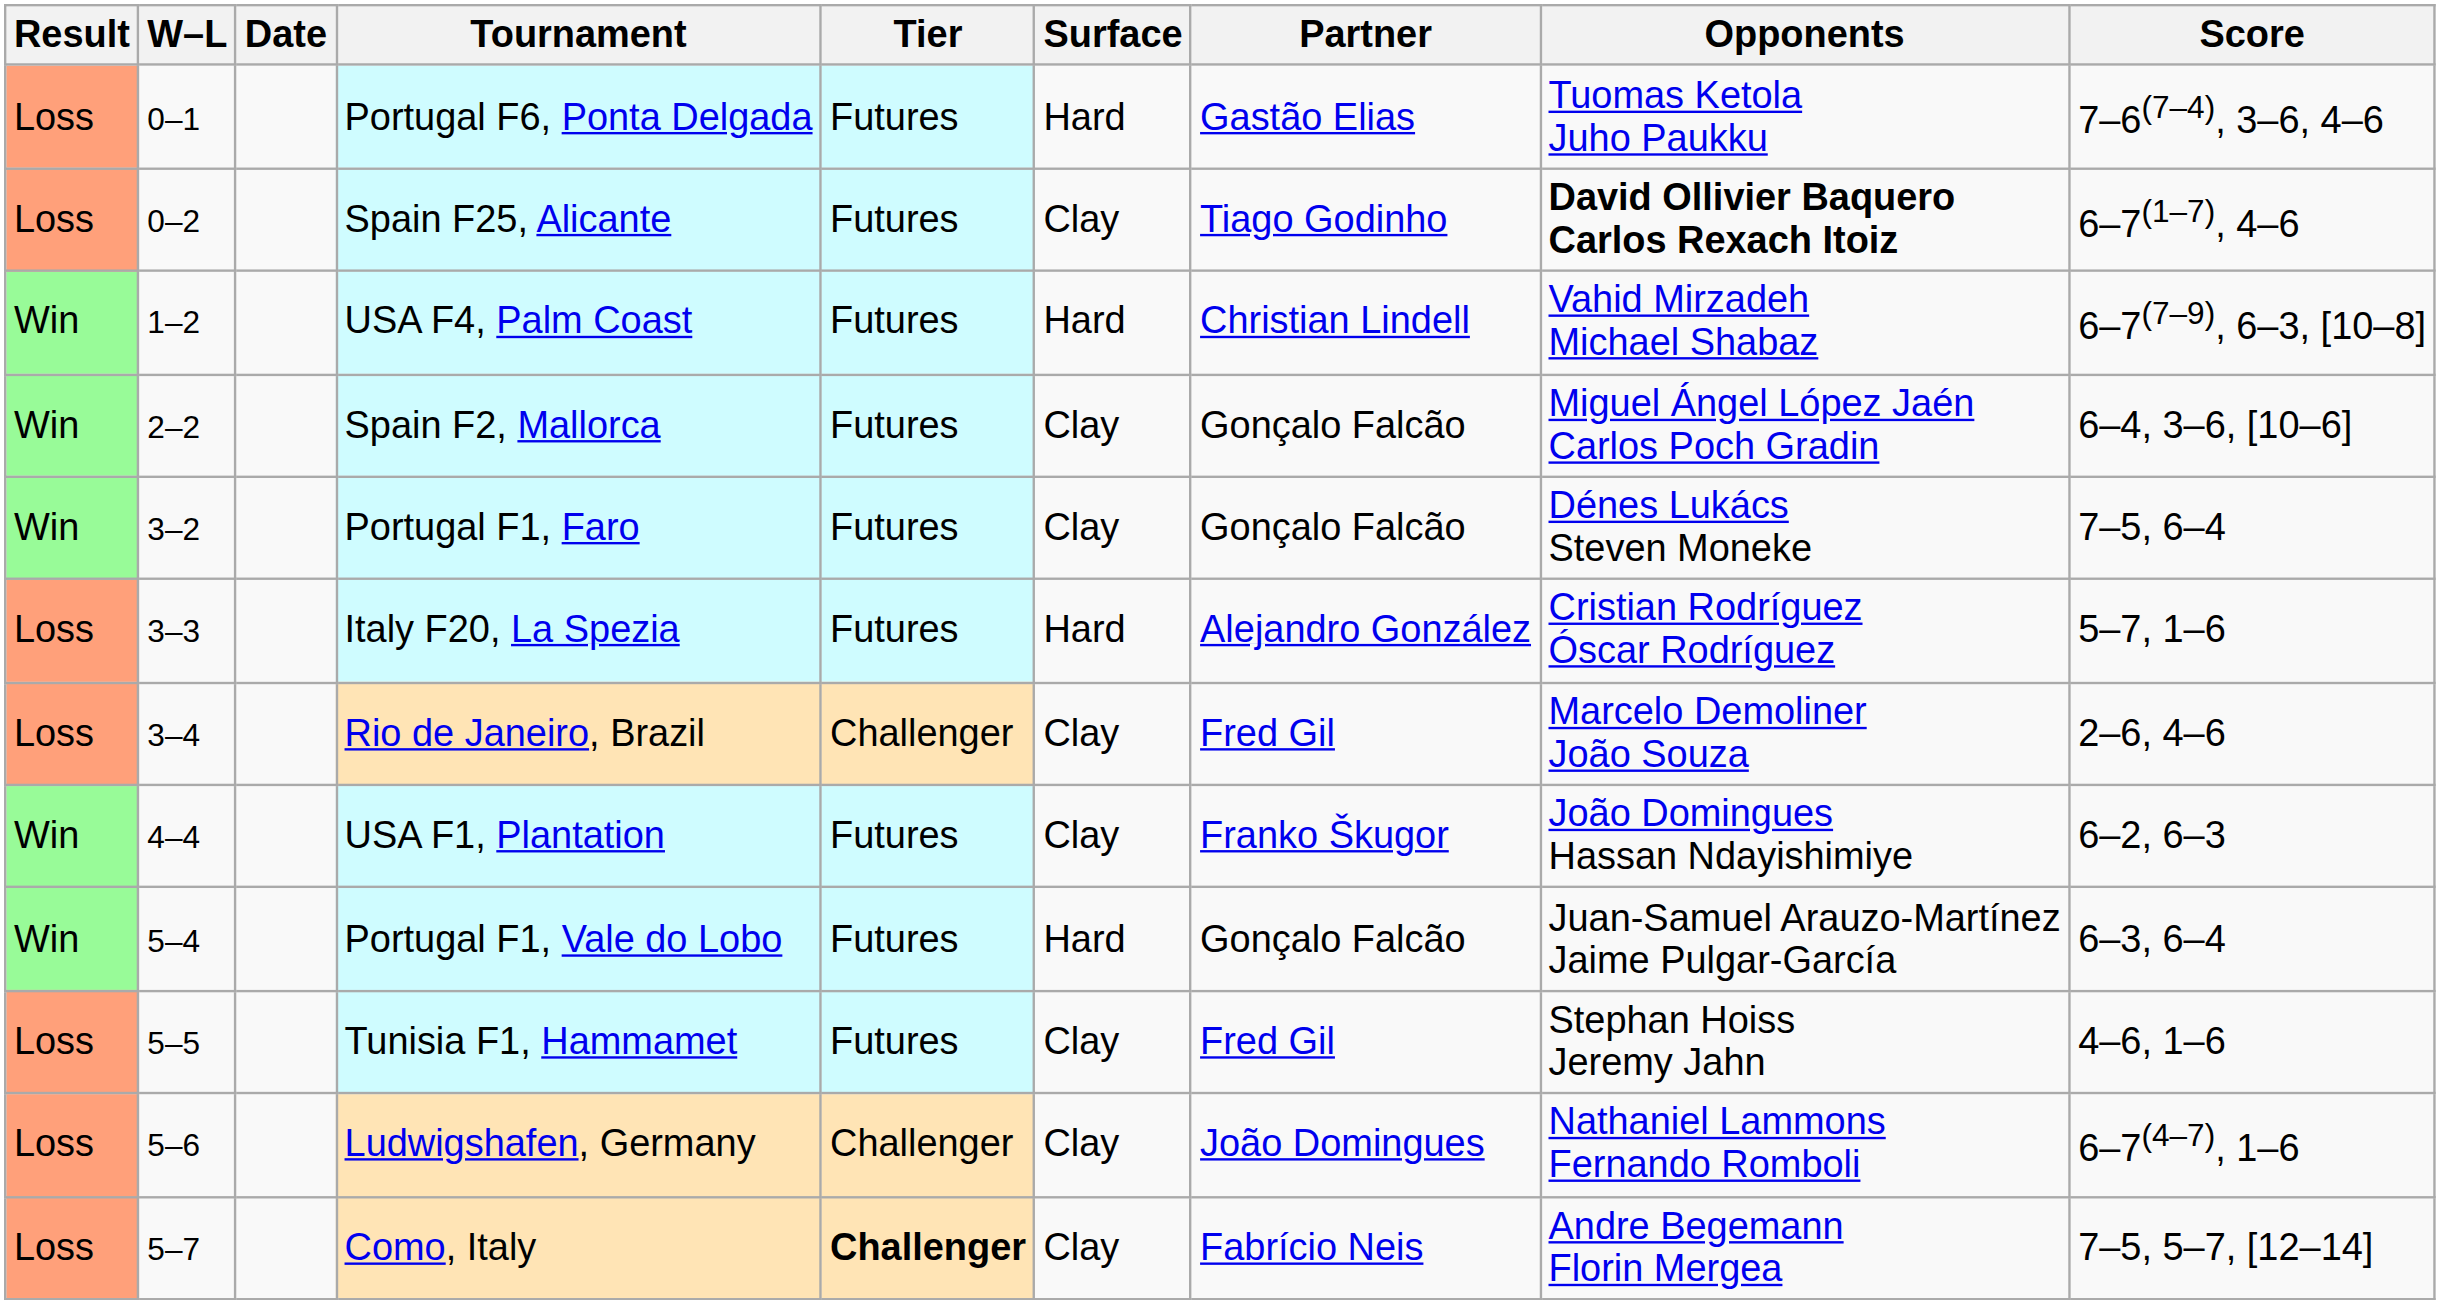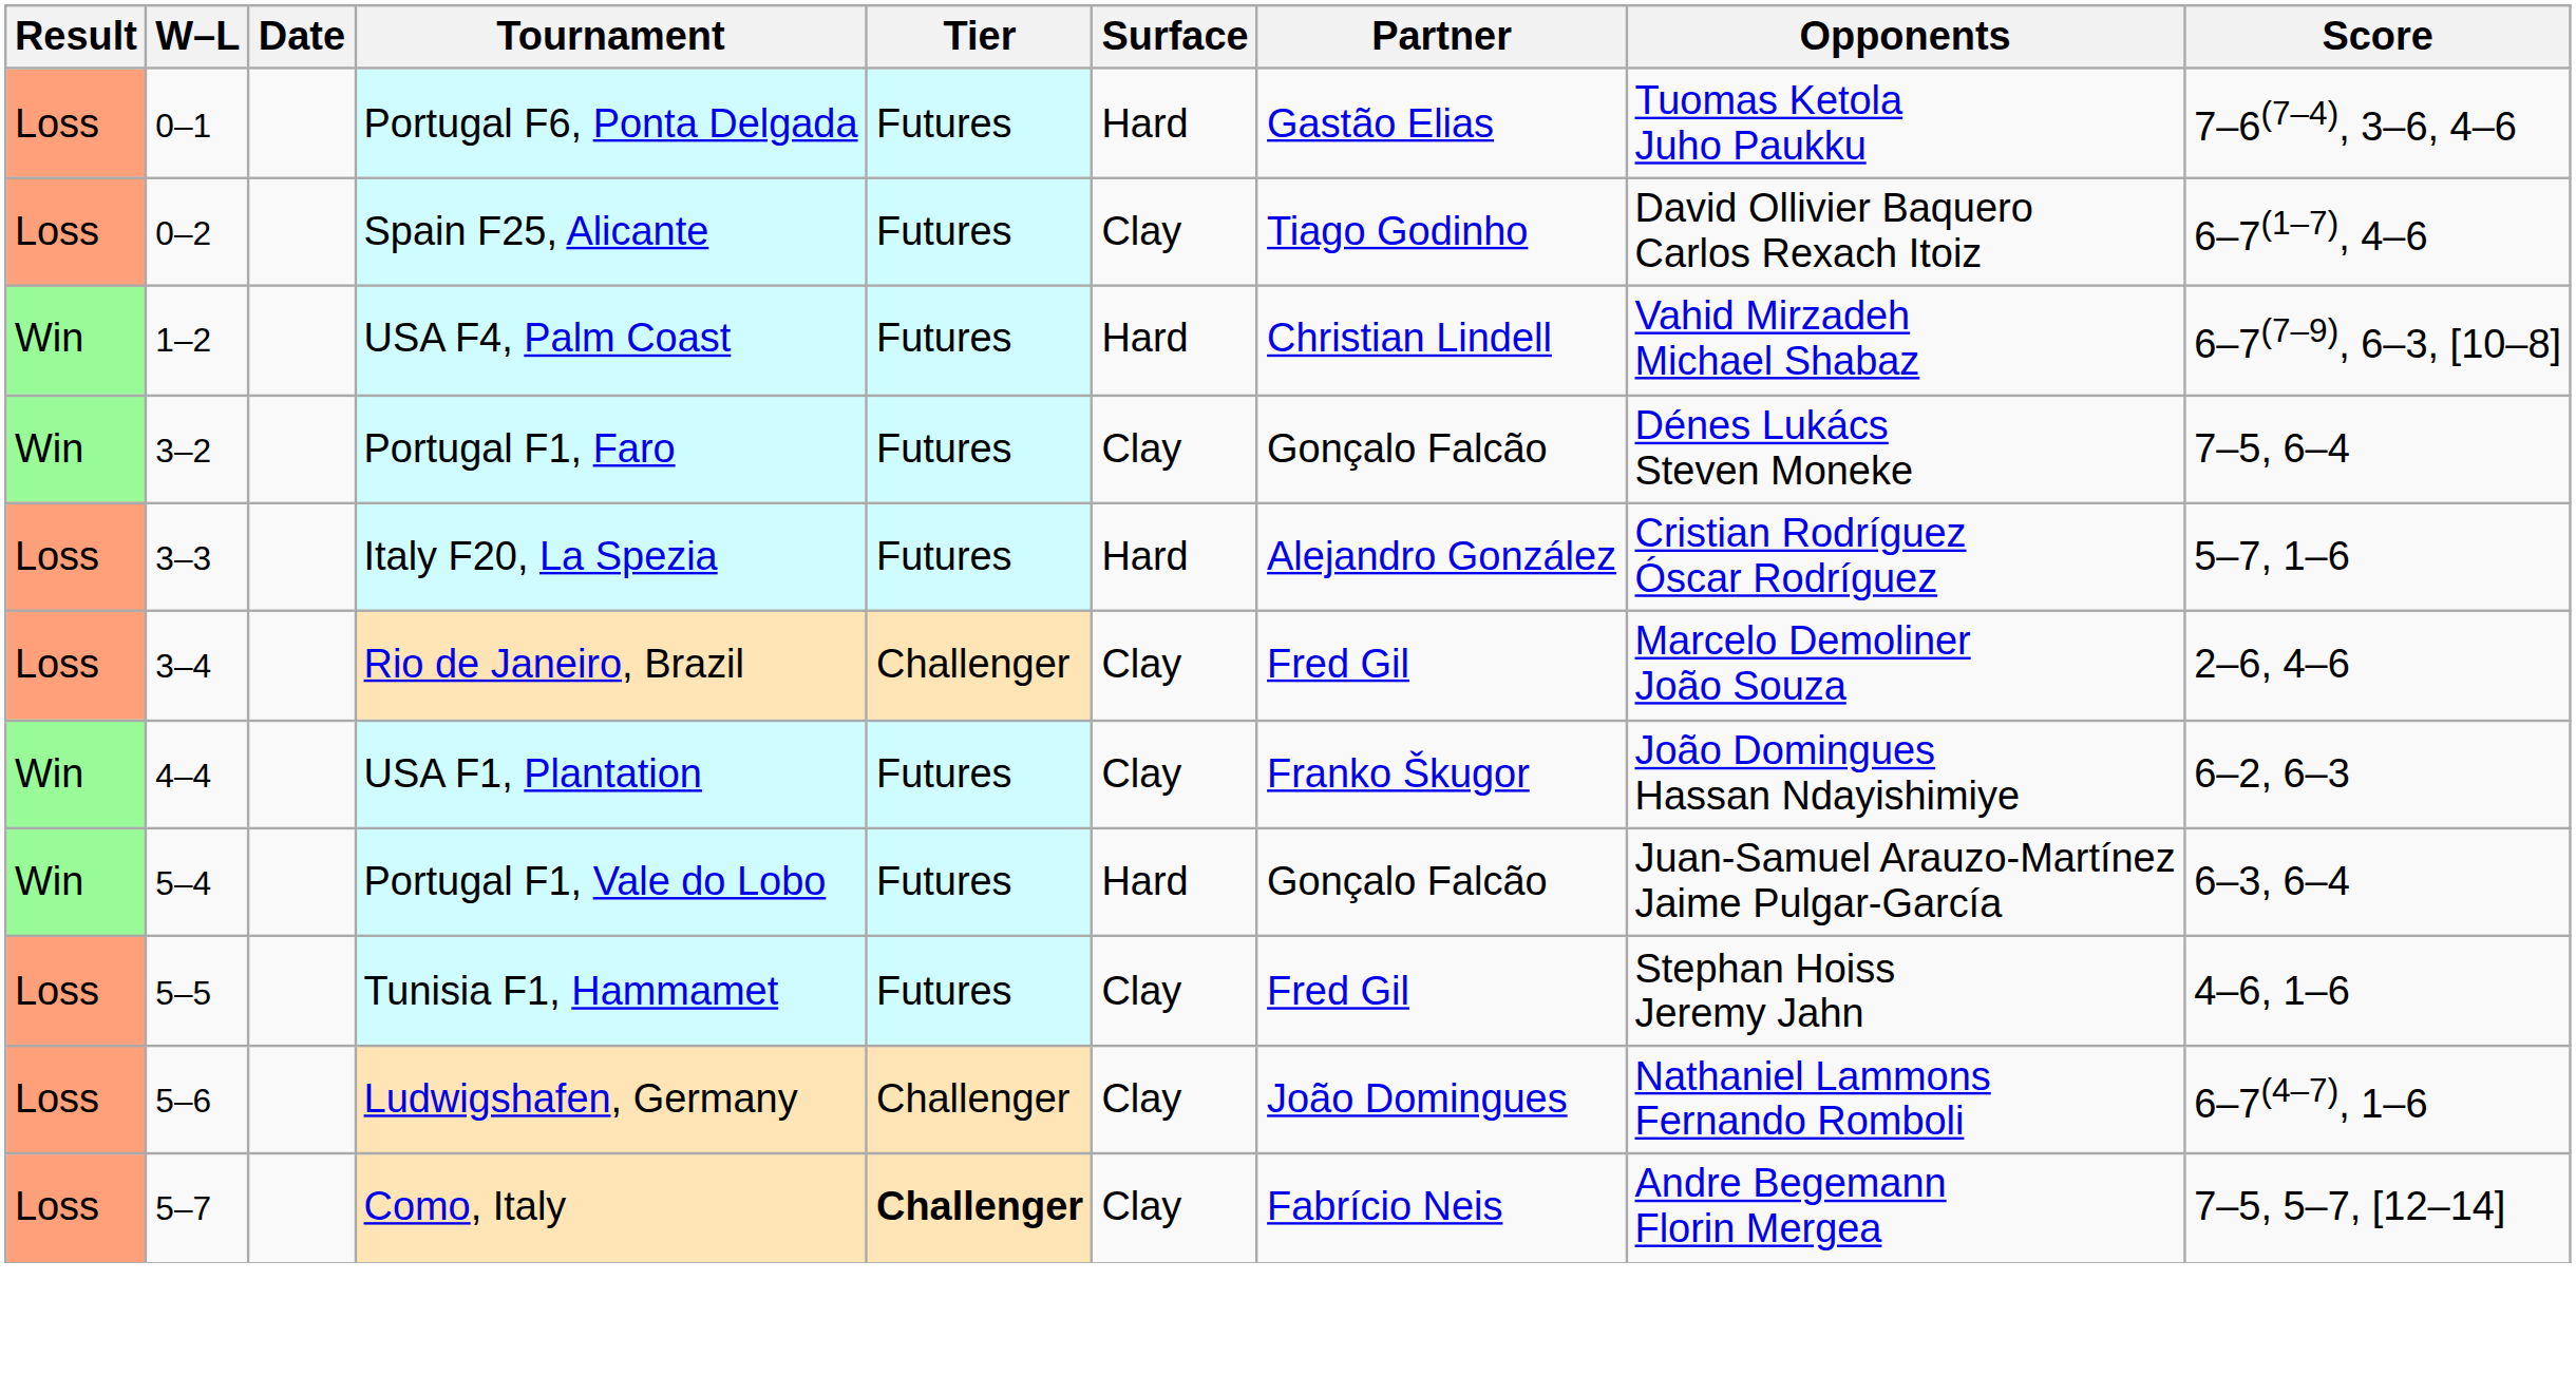Spain F25, Alicante | Opponents: bold -> normal
- row: Win | 2–2 | Spain F2, Mallorca | Futures | Clay | Gonçalo Falcão | Miguel Ángel López Jaén Carlos Poch Gradin | 6–4, 3–6, [10–6]
